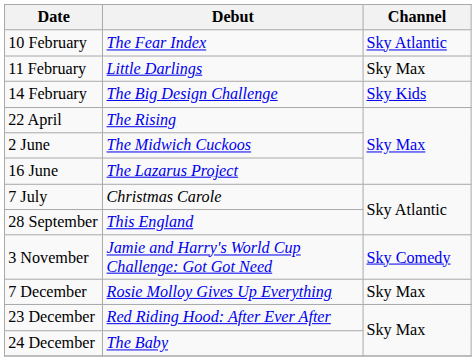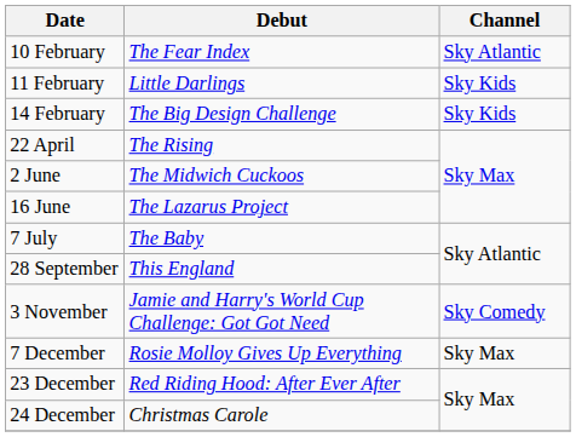11 February | Channel: Sky Max -> Sky Kids
7 July | Debut: Christmas Carole -> The Baby
24 December | Debut: The Baby -> Christmas Carole
